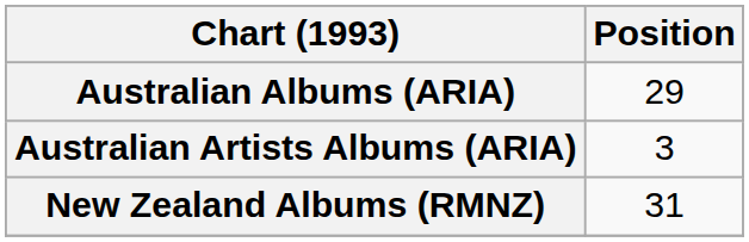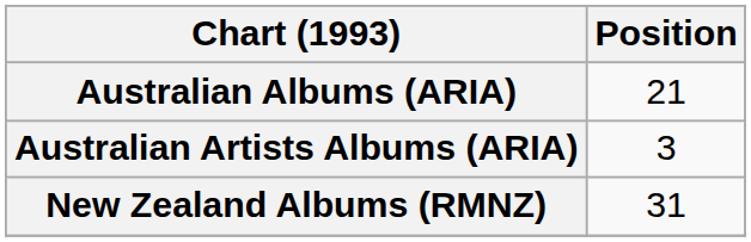Australian Albums (ARIA) | Position: 29 -> 21
